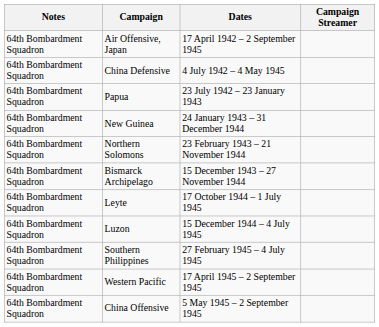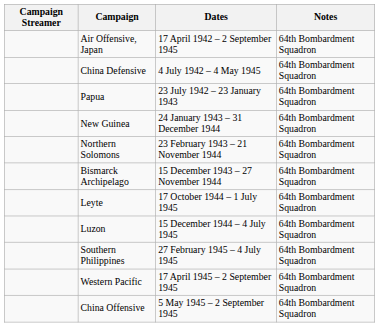columns swapped: Campaign Streamer <-> Notes
